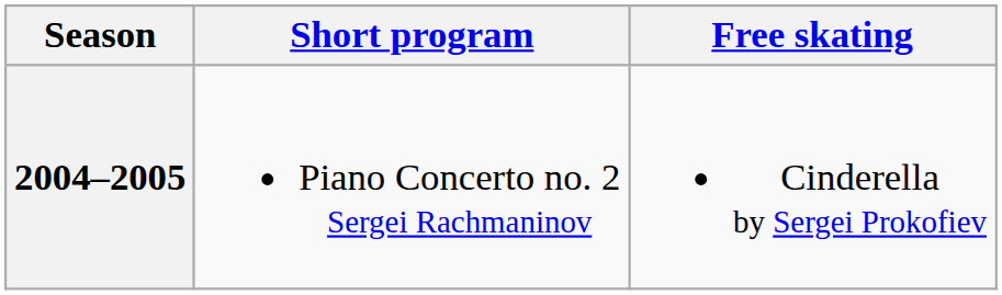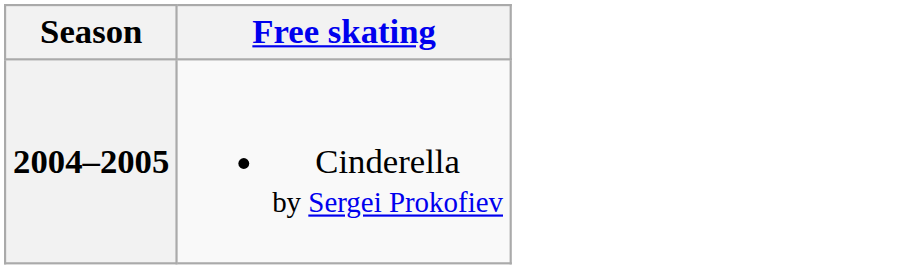- column: Short program | Piano Concerto no. 2 Sergei Rachmaninov
